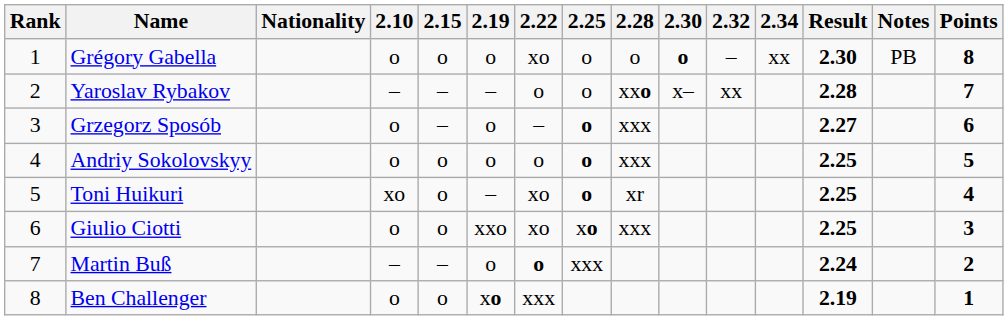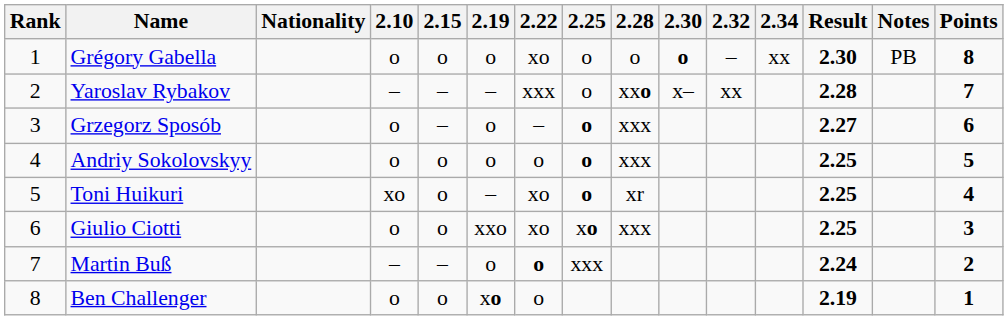Yaroslav Rybakov | 2.22: o -> xxx
Ben Challenger | 2.22: xxx -> o
